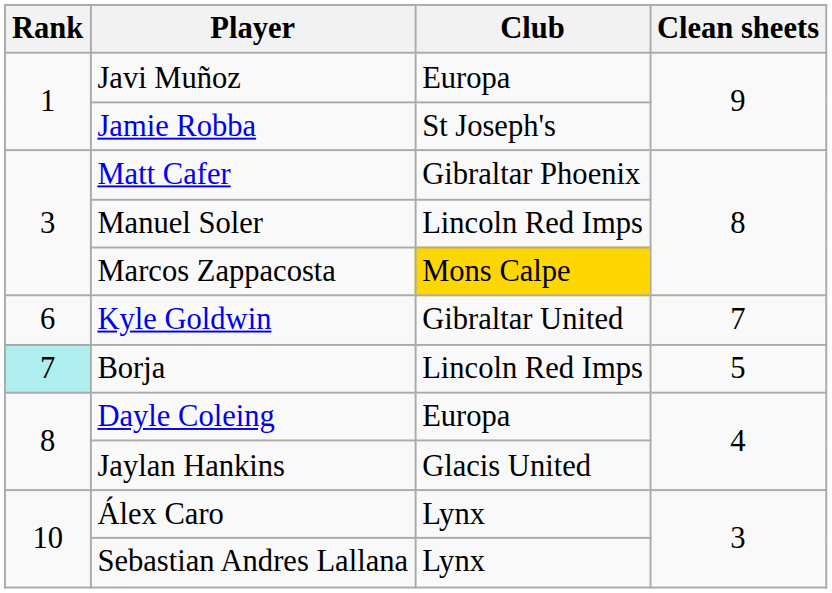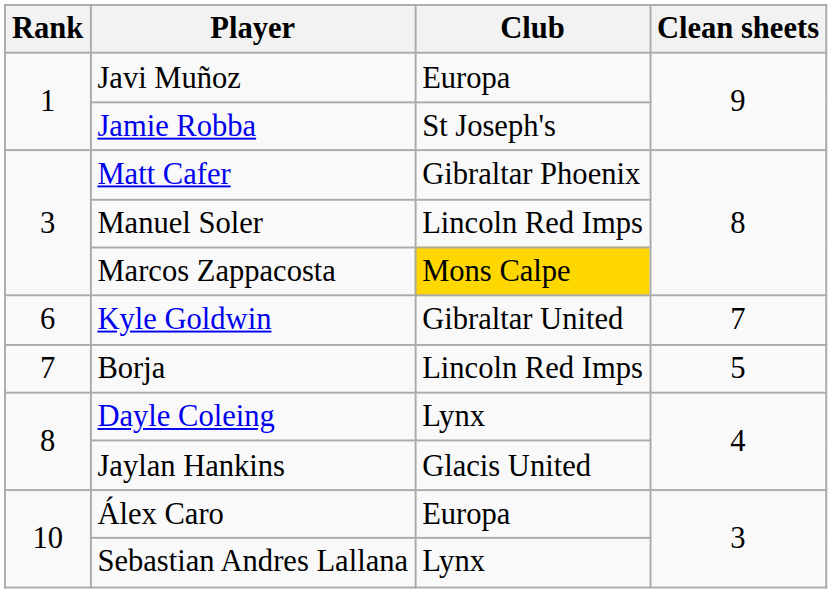Borja | Rank: paleturquoise background -> no background
Dayle Coleing | Club: Europa -> Lynx
Álex Caro | Club: Lynx -> Europa
